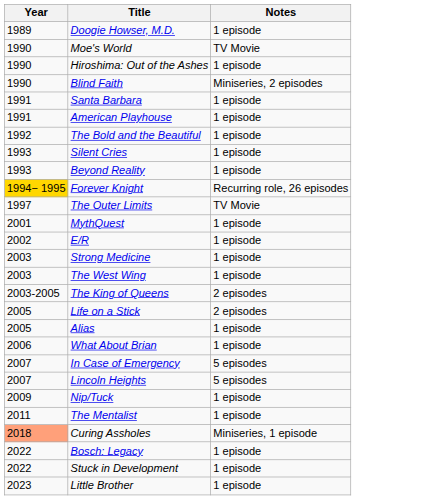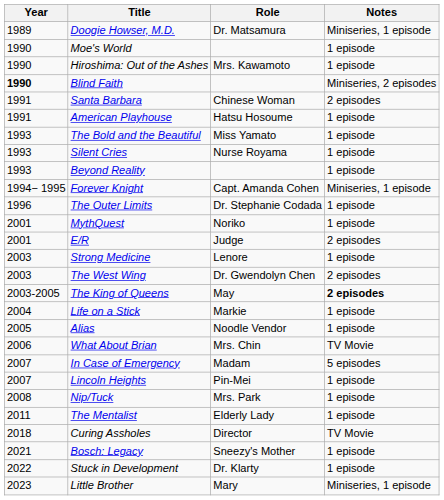+ column: Role | Dr. Matsamura | Mrs. Kawamoto | Chinese Woman | Hatsu Hosoume | Miss Yamato | Nurse Royama | Capt. Amanda Cohen | Dr. Stephanie Codada | Noriko | Judge | Lenore | Dr. Gwendolyn Chen | May | Markie | Noodle Vendor | Mrs. Chin | Madam | Pin-Mei | Mrs. Park | Elderly Lady | Director | Sneezy's Mother | Dr. Klarty | Mary
Doogie Howser, M.D. | Notes: 1 episode -> Miniseries, 1 episode
Moe's World | Notes: TV Movie -> 1 episode
Blind Faith | Year: normal -> bold
Santa Barbara | Notes: 1 episode -> 2 episodes
The Bold and the Beautiful | Year: 1992 -> 1993
Forever Knight | Year: gold background -> no background
Forever Knight | Notes: Recurring role, 26 episodes -> Miniseries, 1 episode
The Outer Limits | Year: 1997 -> 1996
The Outer Limits | Notes: TV Movie -> 1 episode
E/R | Year: 2002 -> 2001
E/R | Notes: 1 episode -> 2 episodes
The West Wing | Notes: 1 episode -> 2 episodes
The King of Queens | Notes: normal -> bold
Life on a Stick | Year: 2005 -> 2004
Life on a Stick | Notes: 2 episodes -> 1 episode
What About Brian | Notes: 1 episode -> TV Movie
Lincoln Heights | Notes: 5 episodes -> 1 episode
Nip/Tuck | Year: 2009 -> 2008
Curing Assholes | Year: lightsalmon background -> no background
Curing Assholes | Notes: Miniseries, 1 episode -> TV Movie
Bosch: Legacy | Year: 2022 -> 2021
Little Brother | Notes: 1 episode -> Miniseries, 1 episode
